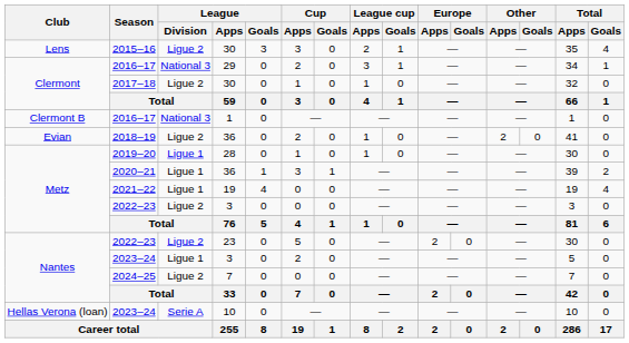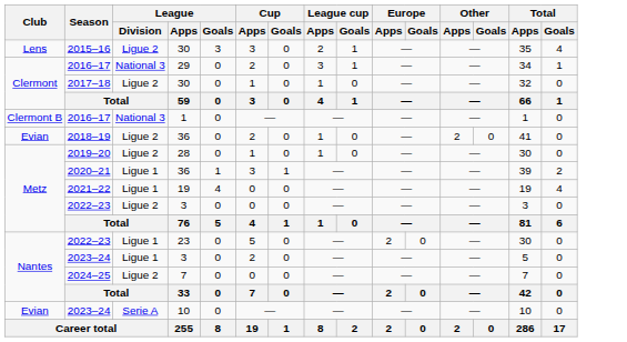2019–20 | League / Division: Ligue 1 -> Ligue 2
2022–23 / 23 | League / Division: Ligue 2 -> Ligue 1
2023–24 / 10 | Club: Hellas Verona (loan) -> Evian
